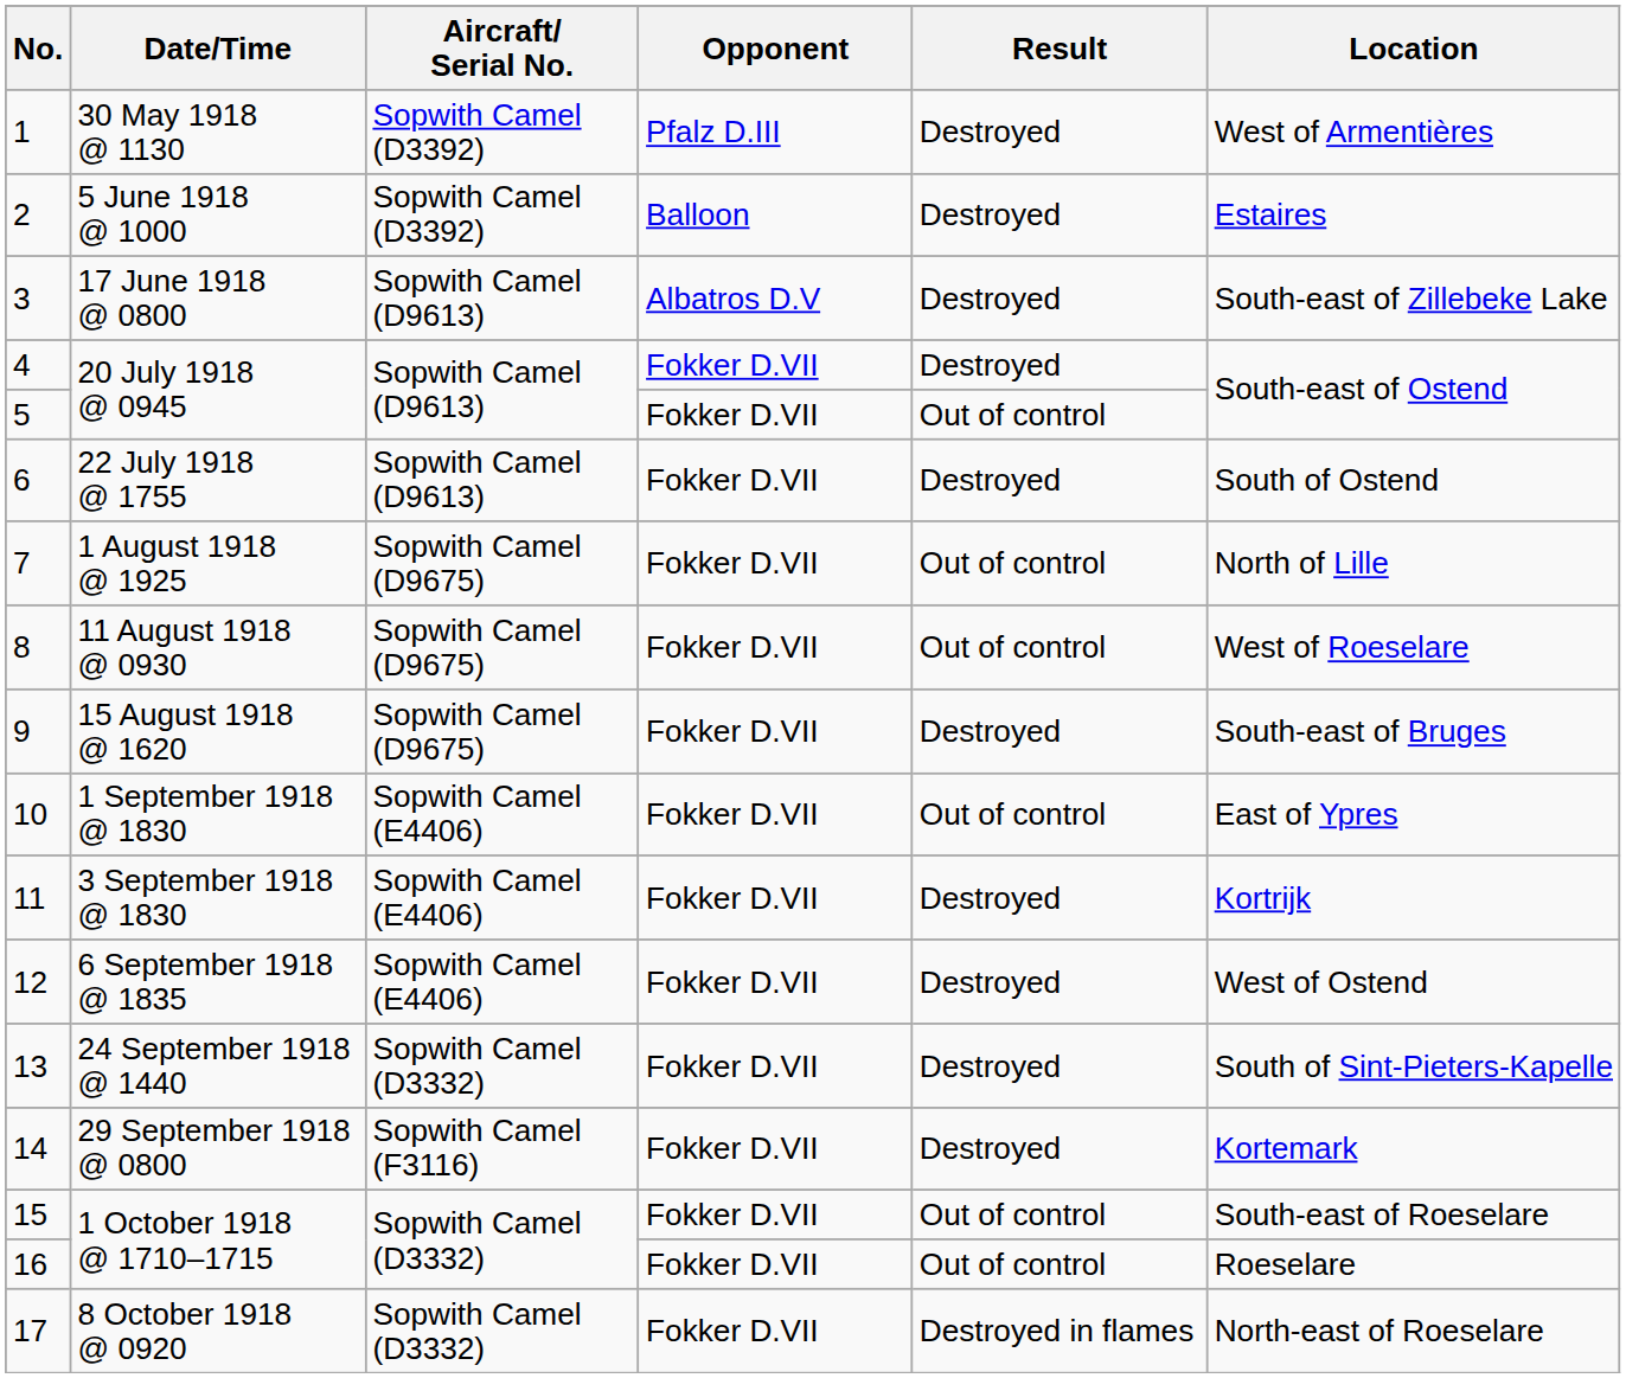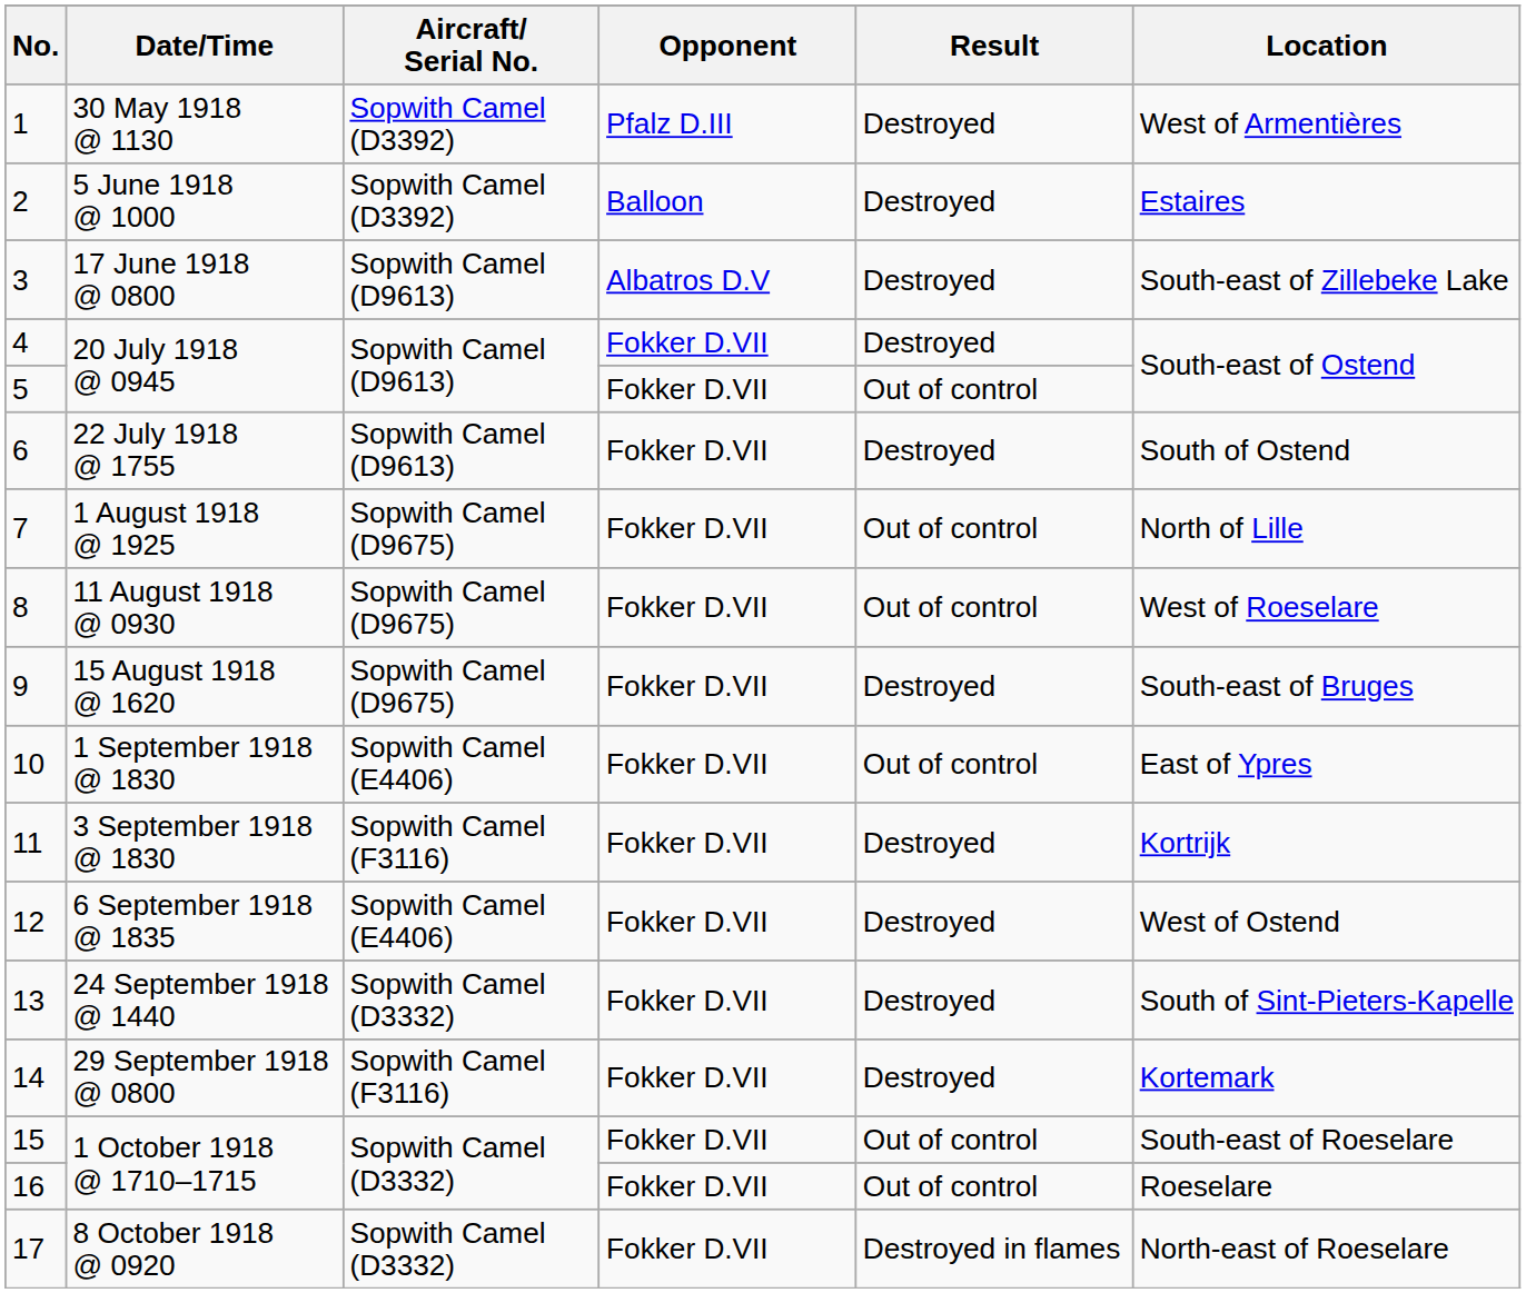11 | Aircraft/ Serial No.: Sopwith Camel (E4406) -> Sopwith Camel (F3116)
